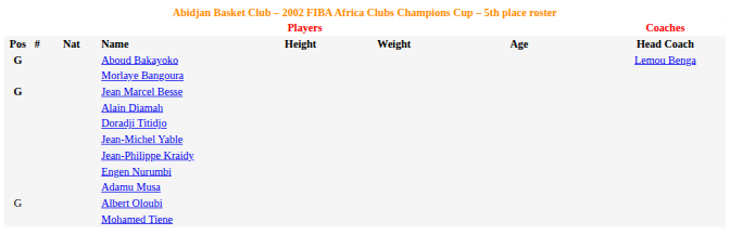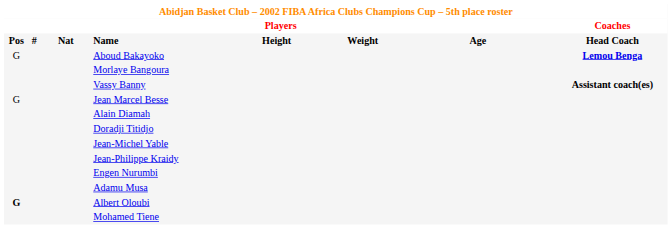Aboud Bakayoko | column 1: bold -> normal
Aboud Bakayoko | column 8: normal -> bold
+ row: Vassy Banny | Assistant coach(es)
Jean Marcel Besse | column 1: bold -> normal
Albert Oloubi | column 1: normal -> bold
